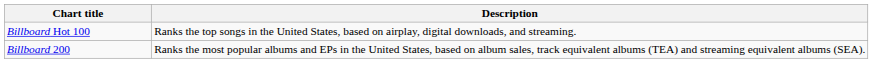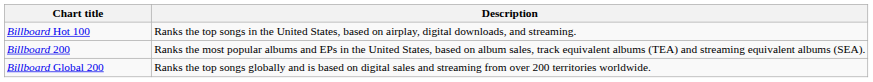+ row: Billboard Global 200 | Ranks the top songs globally and is based on digital sales and streaming from over 200 territories worldwide.
